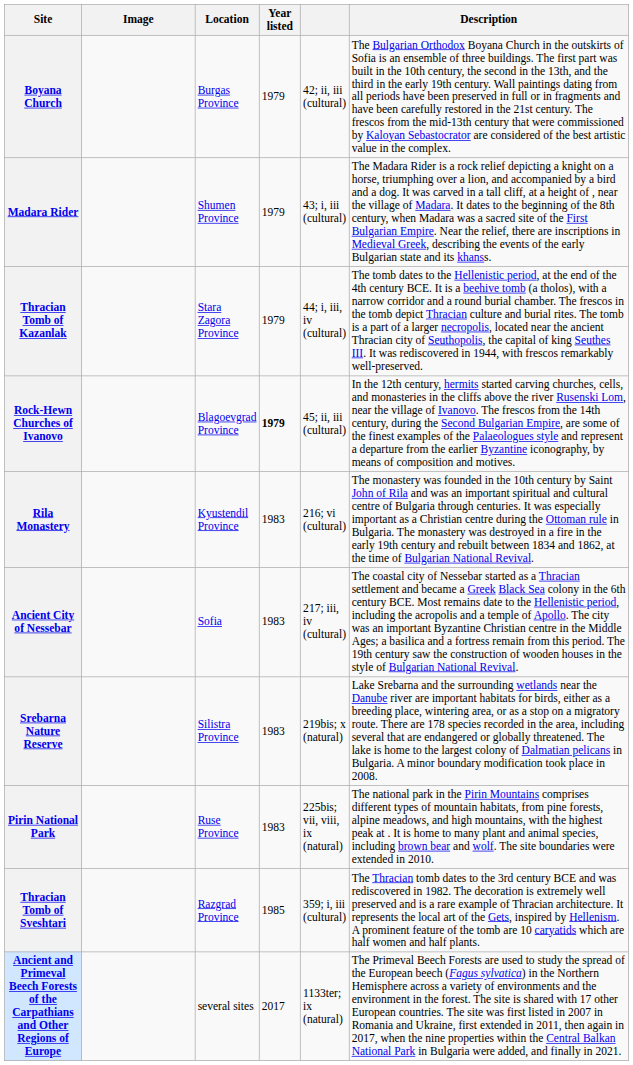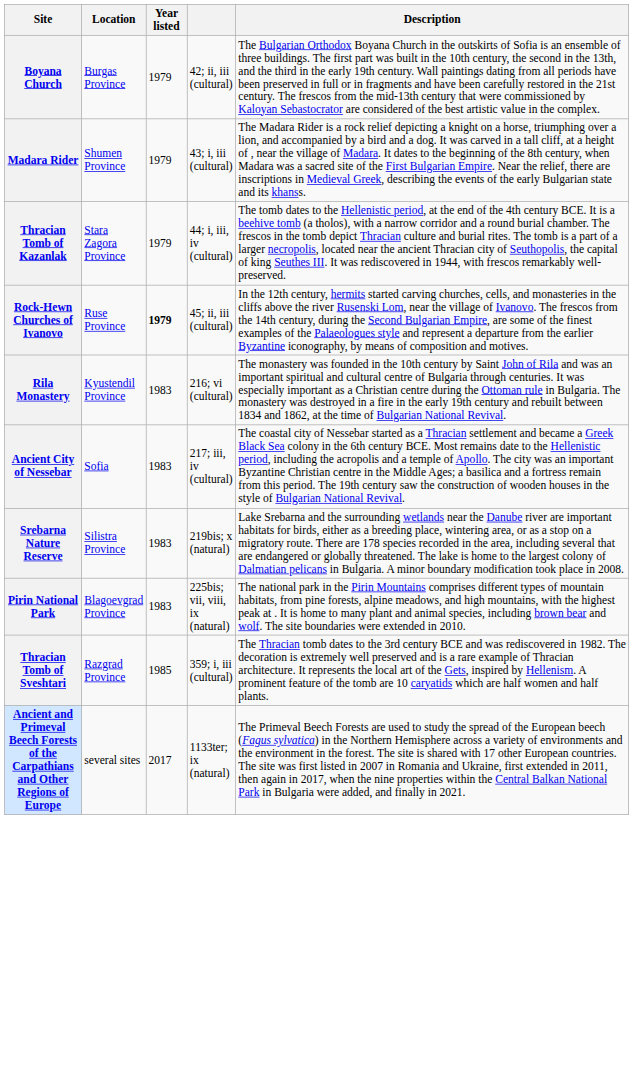- column: Image
Rock-Hewn Churches of Ivanovo | Location: Blagoevgrad Province -> Ruse Province
Pirin National Park | Location: Ruse Province -> Blagoevgrad Province
